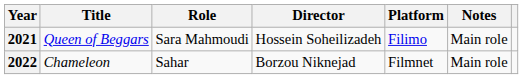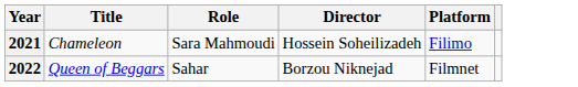- column: Notes | Main role | Main role
2021 | Title: Queen of Beggars -> Chameleon
2022 | Title: Chameleon -> Queen of Beggars
